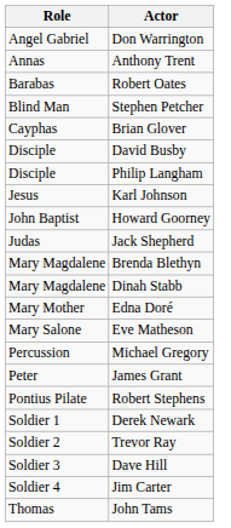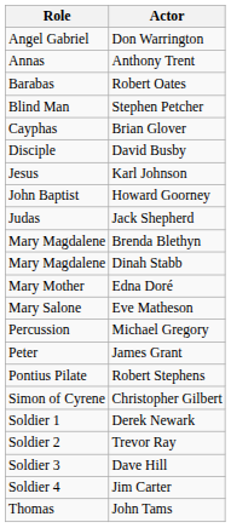- row: Disciple | Philip Langham
+ row: Simon of Cyrene | Christopher Gilbert
